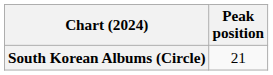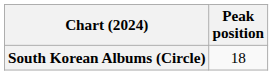South Korean Albums (Circle) | Peak position: 21 -> 18
